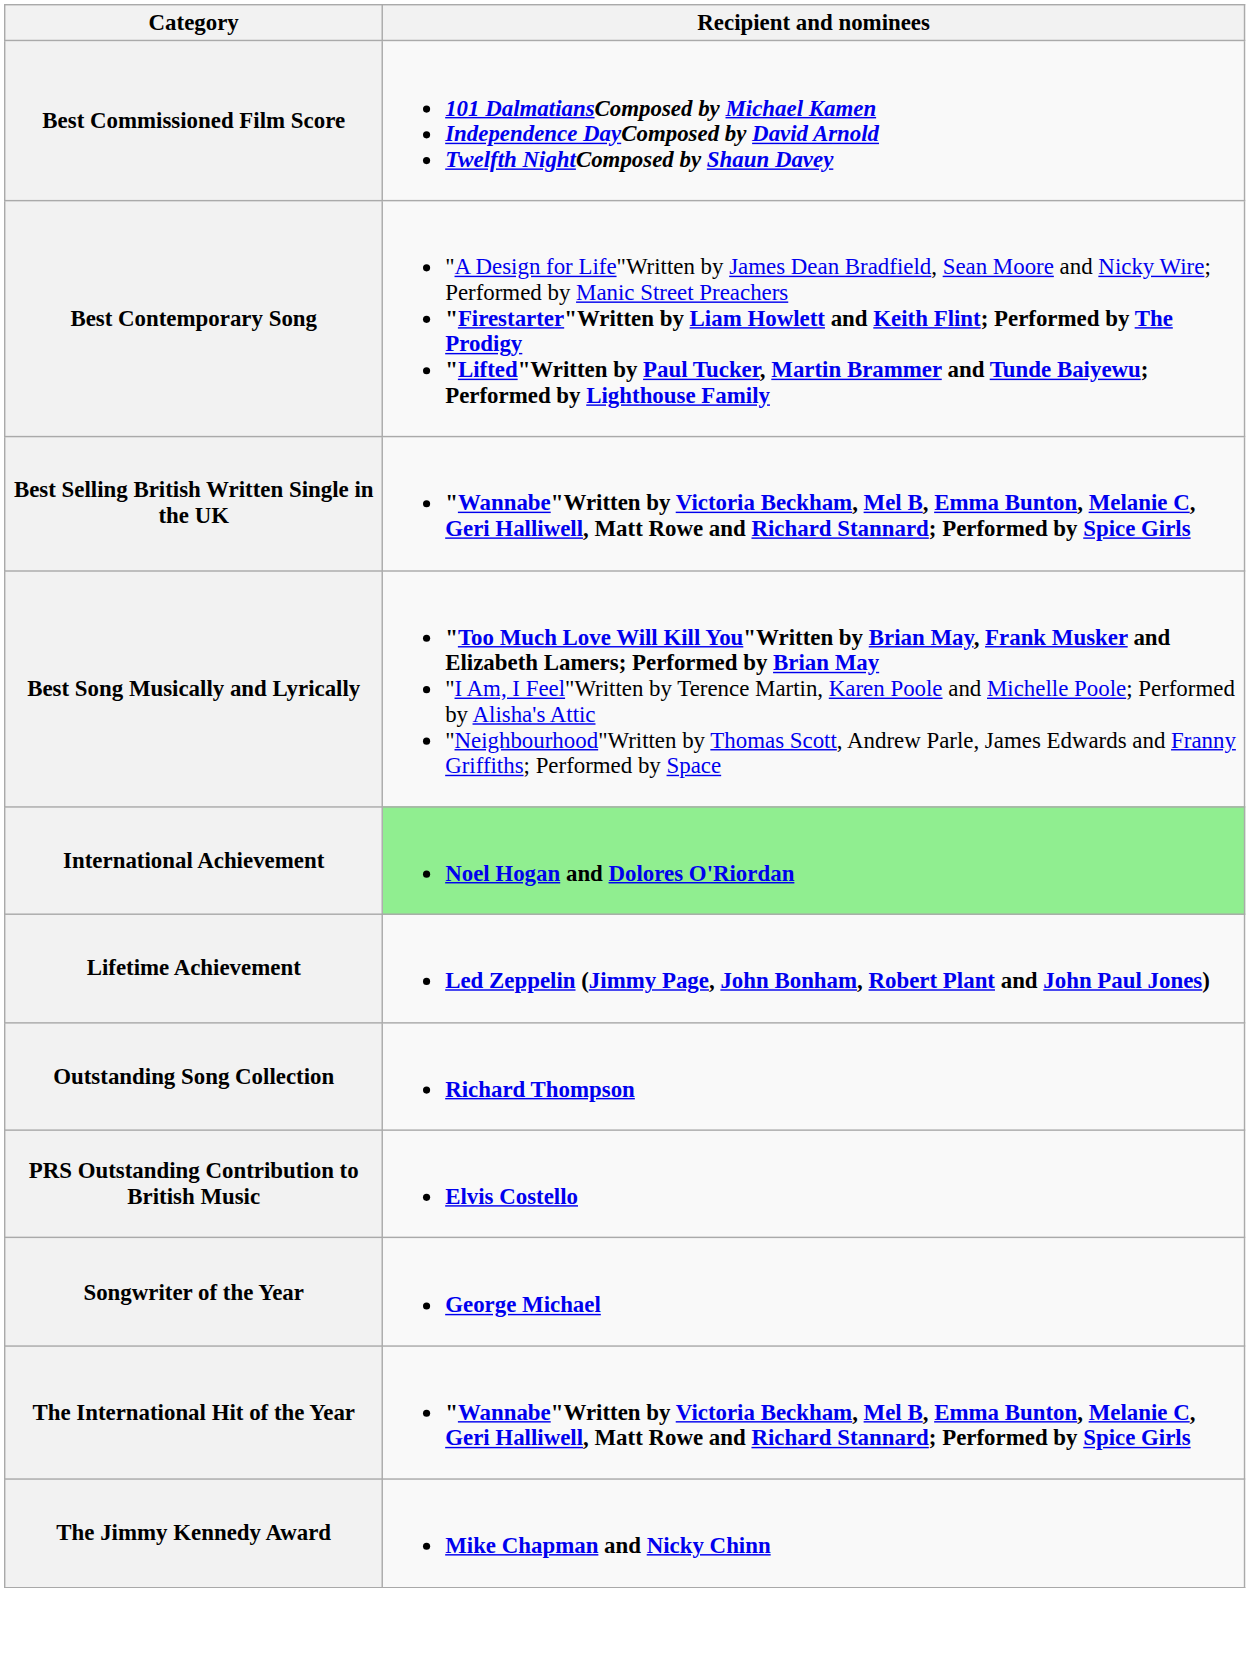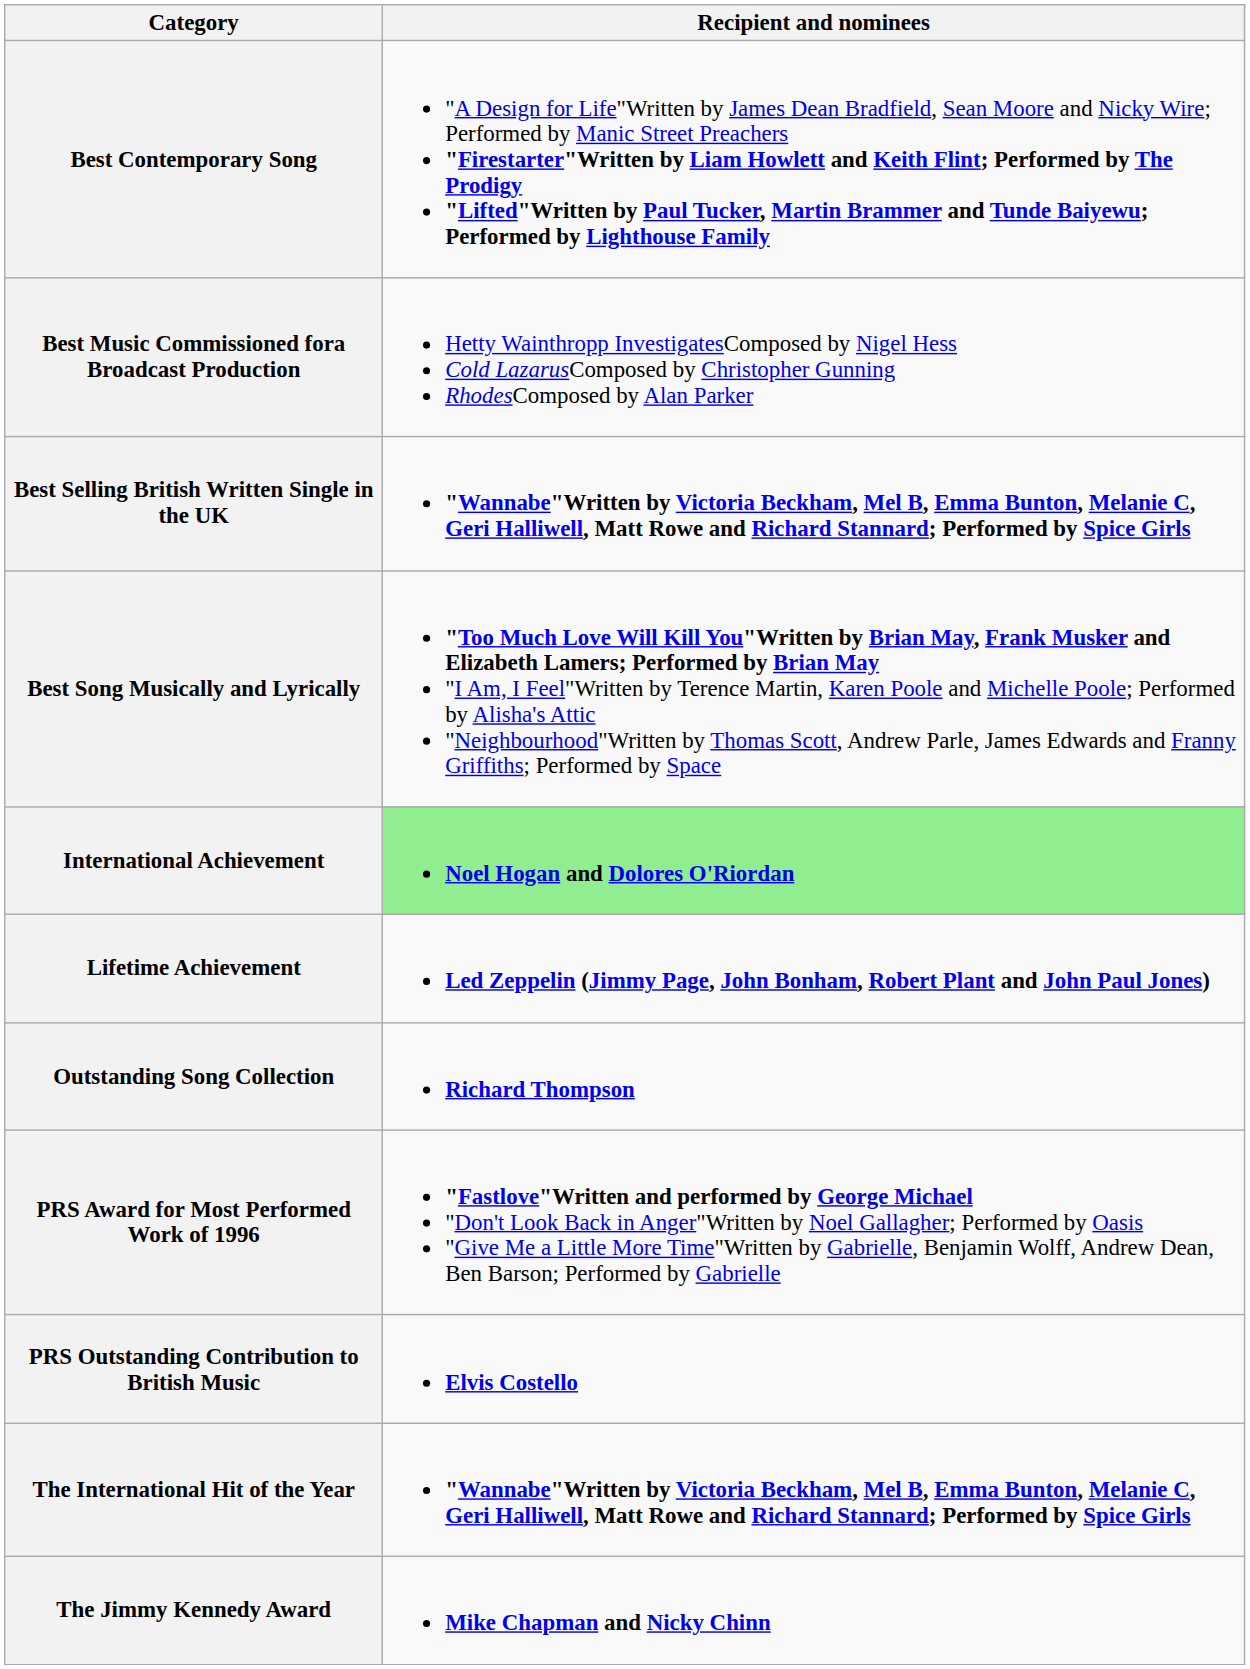- row: Best Commissioned Film Score | 101 DalmatiansComposed by Michael Kamen Independence DayComposed by David Arnold Twelfth NightComposed by Shaun Davey
+ row: Best Music Commissioned fora Broadcast Production | Hetty Wainthropp InvestigatesComposed by Nigel Hess Cold LazarusComposed by Christopher Gunning RhodesComposed by Alan Parker
+ row: PRS Award for Most Performed Work of 1996 | "Fastlove"Written and performed by George Michael "Don't Look Back in Anger"Written by Noel Gallagher; Performed by Oasis "Give Me a Little More Time"Written by Gabrielle, Benjamin Wolff, Andrew Dean, Ben Barson; Performed by Gabrielle
- row: Songwriter of the Year | George Michael
